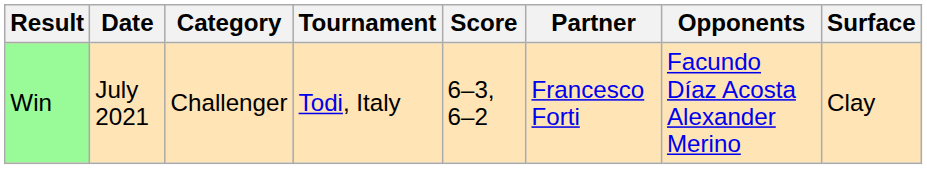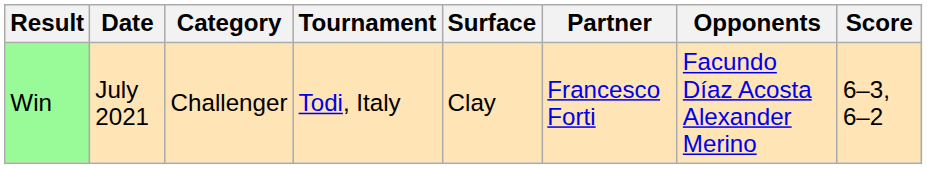columns swapped: Surface <-> Score
